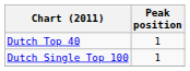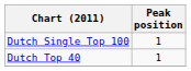rows swapped: Dutch Top 40 <-> Dutch Single Top 100
